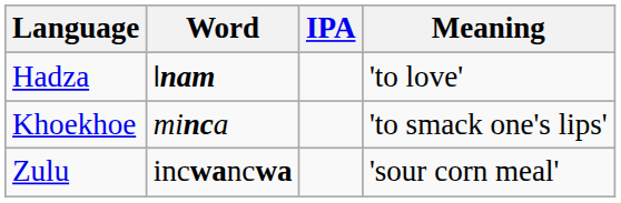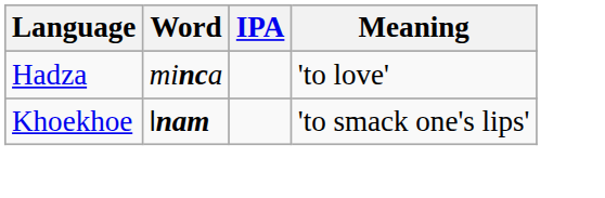Hadza | Word: ǀnam -> minca
Khoekhoe | Word: minca -> ǀnam
- row: Zulu | incwancwa | 'sour corn meal'
